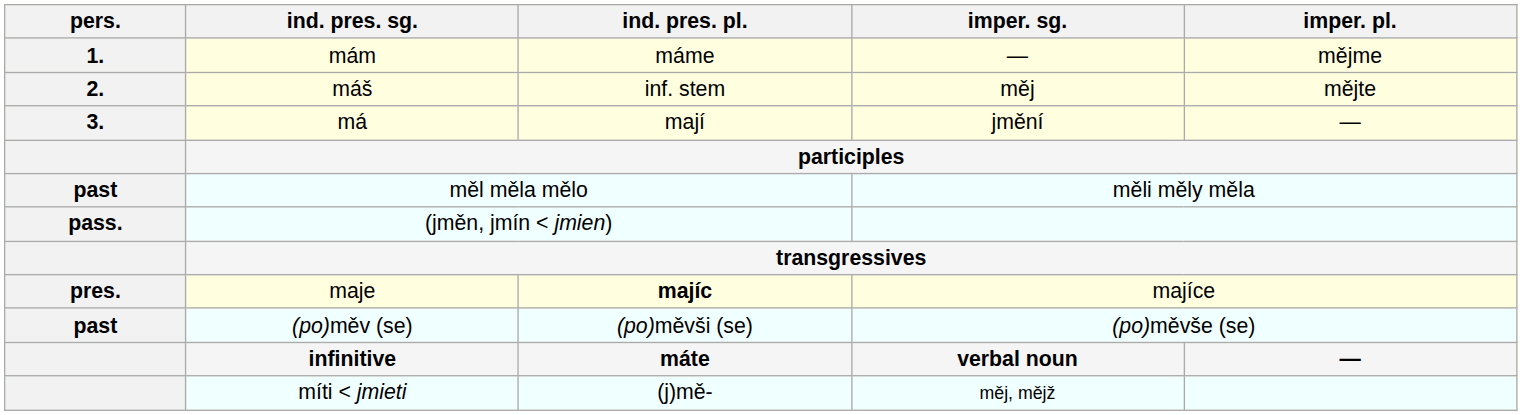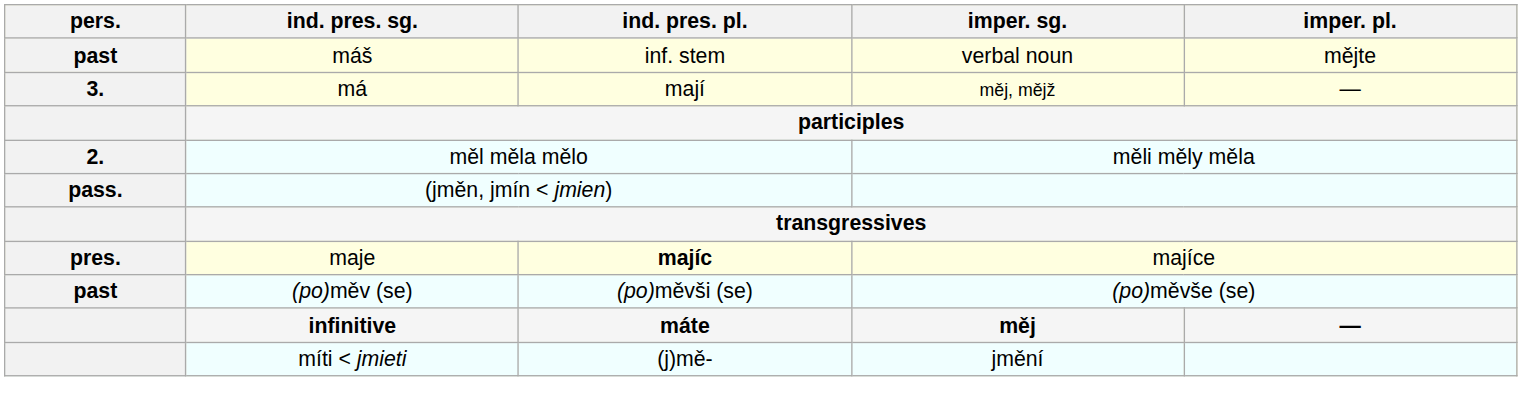- row: 1. | mám | máme | — | mějme
máš | pers.: 2. -> past
máš | imper. sg.: měj -> verbal noun
má | imper. sg.: jmění -> měj, mějž
měl měla mělo | pers.: past -> 2.
infinitive | imper. sg.: verbal noun -> měj
míti < jmieti | imper. sg.: měj, mějž -> jmění
